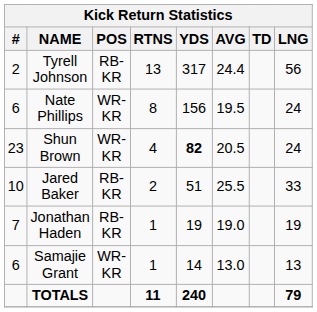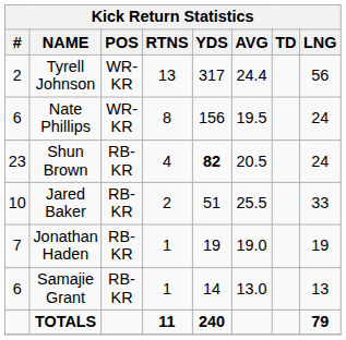Tyrell Johnson | POS: RB-KR -> WR-KR
Shun Brown | POS: WR-KR -> RB-KR
Samajie Grant | POS: WR-KR -> RB-KR
